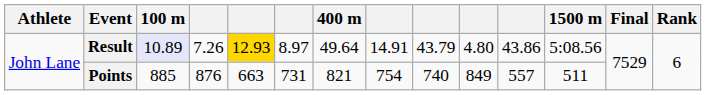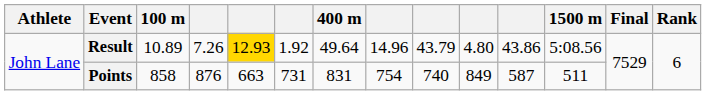Result | 100 m: lavender background -> no background
Result | column 6: 8.97 -> 1.92
Result | column 8: 14.91 -> 14.96
Points | 100 m: 885 -> 858
Points | 400 m: 821 -> 831
Points | column 11: 557 -> 587
